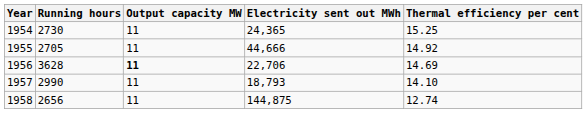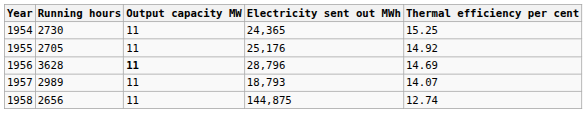1955 | Electricity sent out MWh: 44,666 -> 25,176
1956 | Electricity sent out MWh: 22,706 -> 28,796
1957 | Running hours: 2990 -> 2989
1957 | Thermal efficiency per cent: 14.10 -> 14.07
